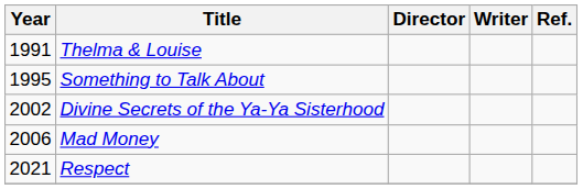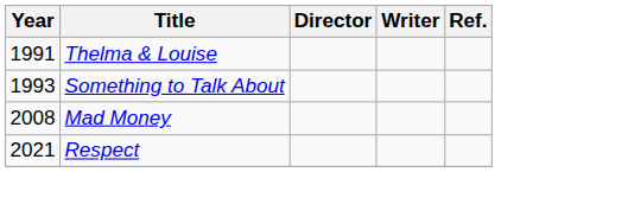Something to Talk About | Year: 1995 -> 1993
- row: 2002 | Divine Secrets of the Ya-Ya Sisterhood
Mad Money | Year: 2006 -> 2008
